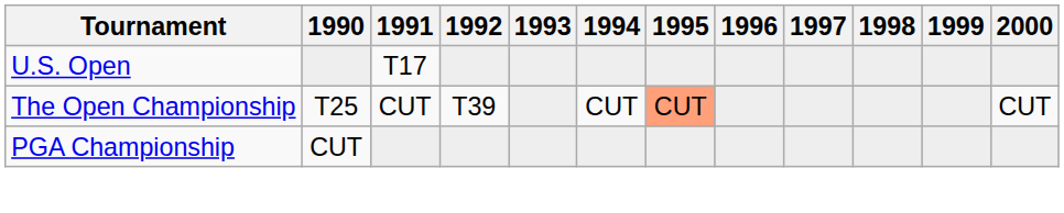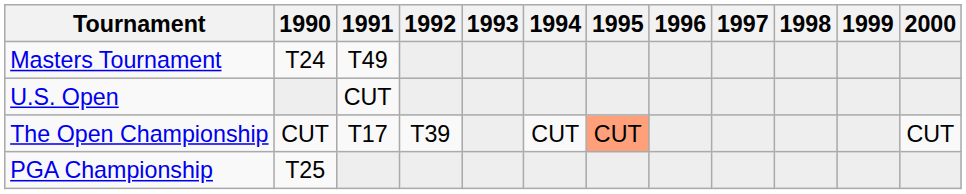+ row: Masters Tournament | T24 | T49
U.S. Open | 1991: T17 -> CUT
The Open Championship | 1990: T25 -> CUT
The Open Championship | 1991: CUT -> T17
PGA Championship | 1990: CUT -> T25
